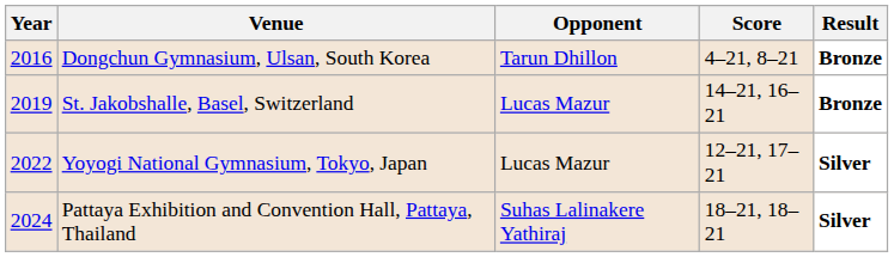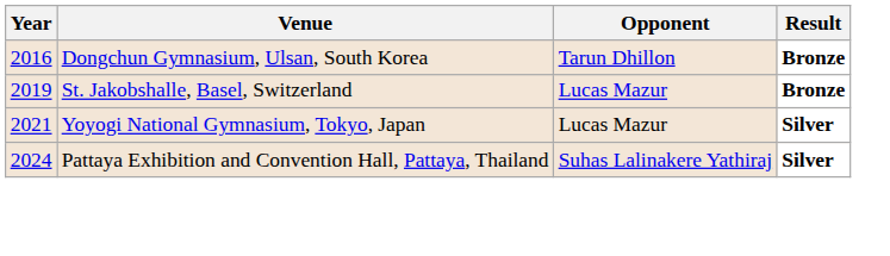- column: Score | 4–21, 8–21 | 14–21, 16–21 | 12–21, 17–21 | 18–21, 18–21
Yoyogi National Gymnasium, Tokyo, Japan | Year: 2022 -> 2021
